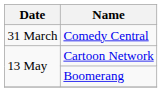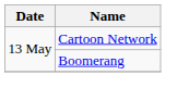- row: 31 March | Comedy Central
